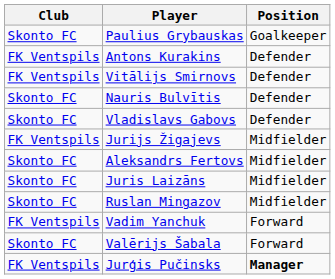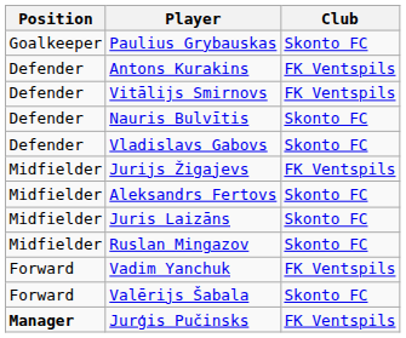columns swapped: Position <-> Club
